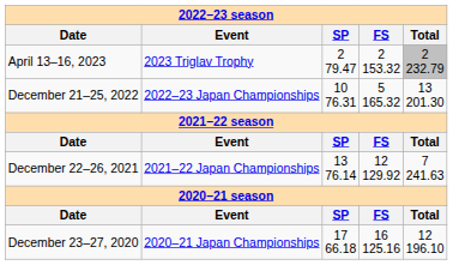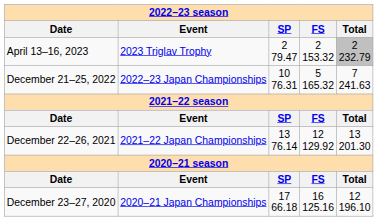December 21–25, 2022 | Total: 13 201.30 -> 7 241.63
December 22–26, 2021 | Total: 7 241.63 -> 13 201.30
